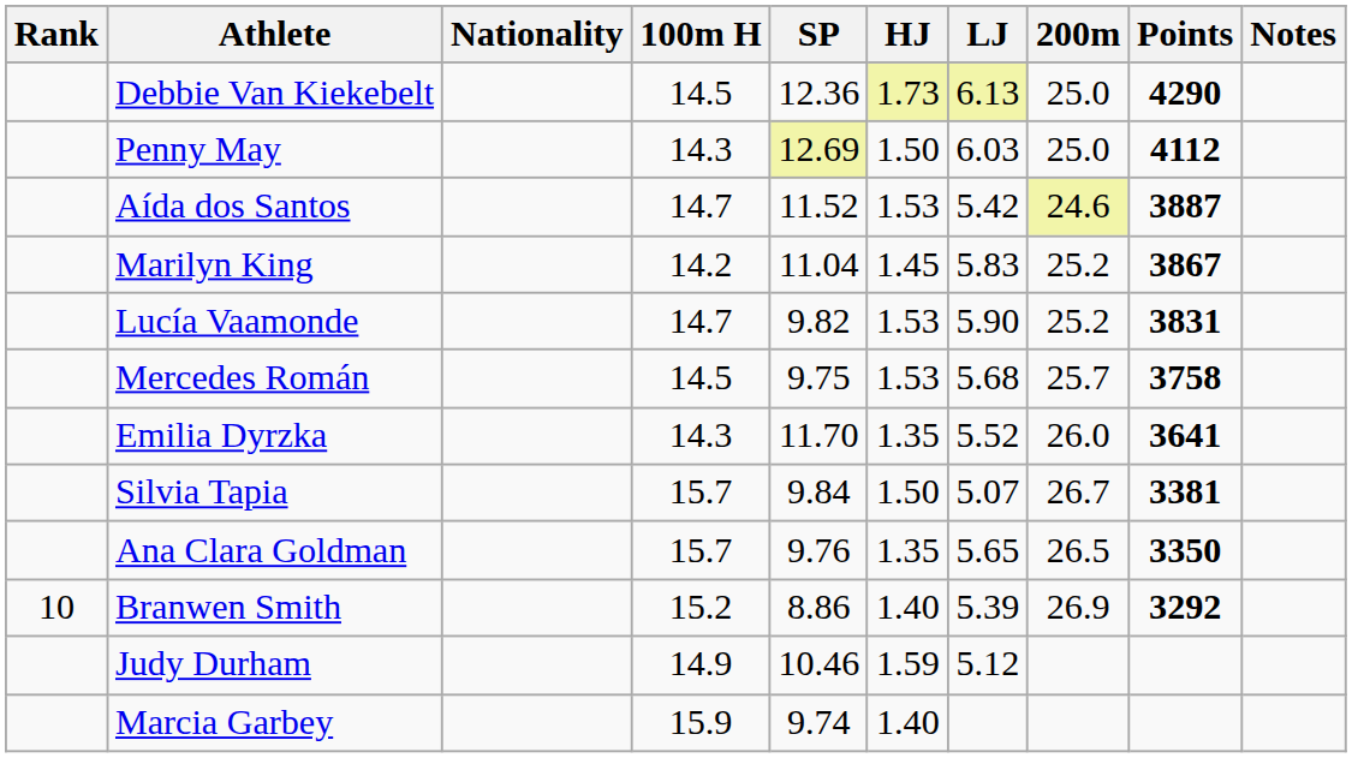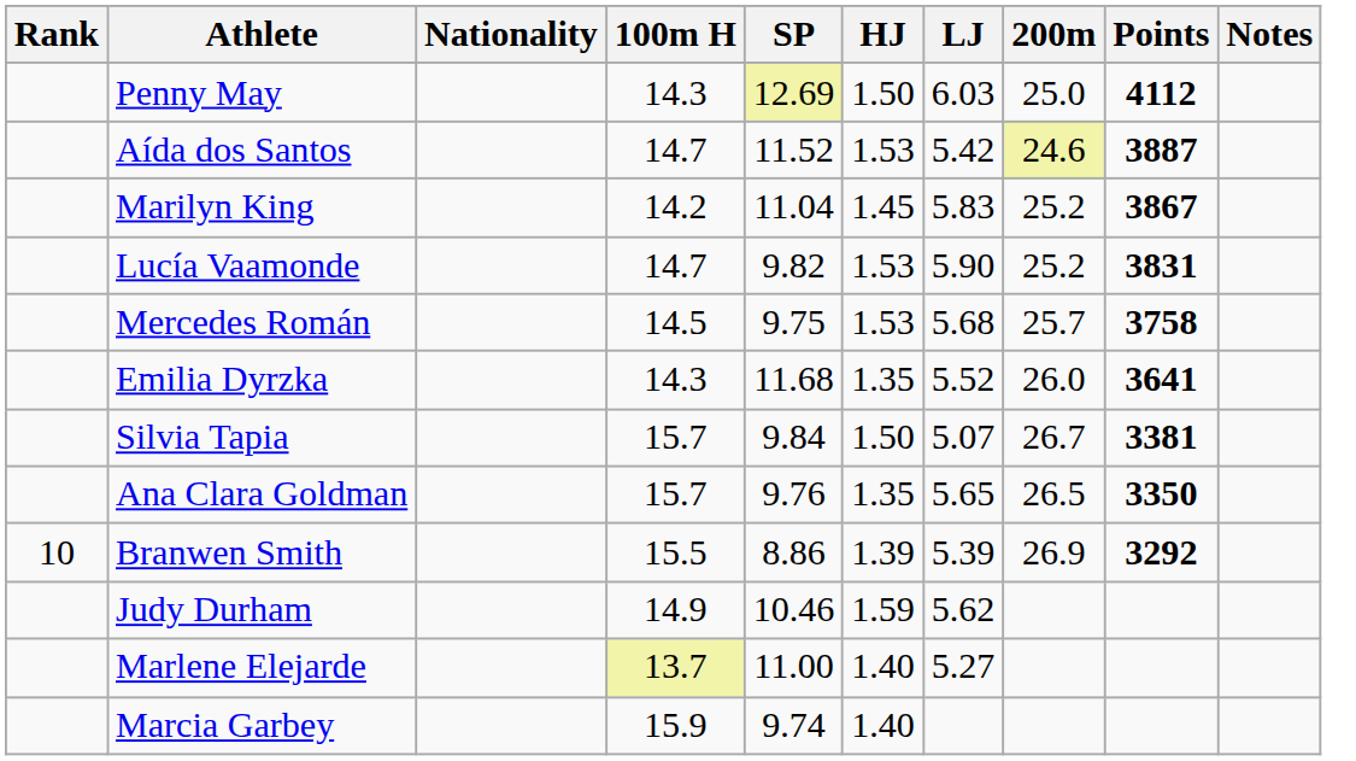- row: Debbie Van Kiekebelt | 14.5 | 12.36 | 1.73 | 6.13 | 25.0 | 4290
Emilia Dyrzka | SP: 11.70 -> 11.68
Branwen Smith | 100m H: 15.2 -> 15.5
Branwen Smith | HJ: 1.40 -> 1.39
Judy Durham | LJ: 5.12 -> 5.62
+ row: Marlene Elejarde | 13.7 | 11.00 | 1.40 | 5.27
